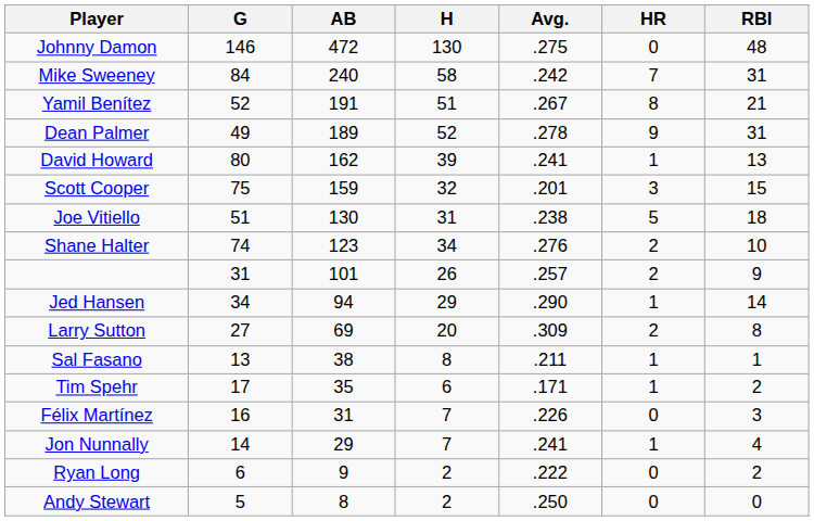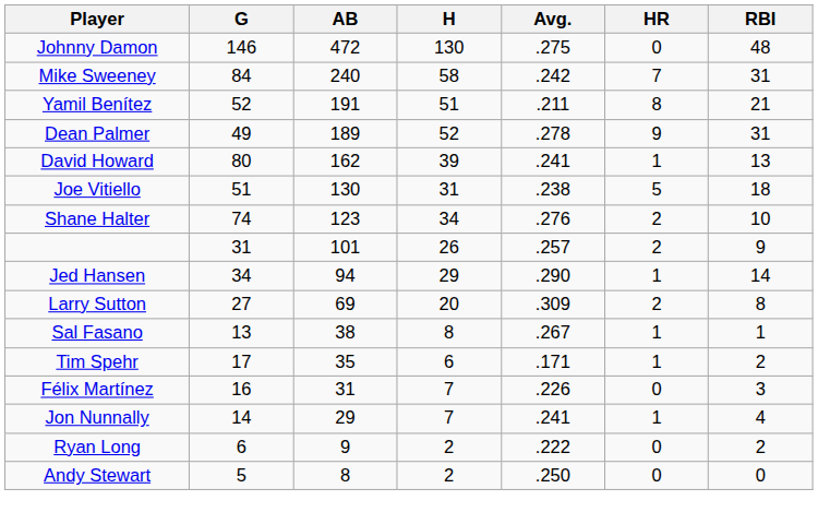Yamil Benítez | Avg.: .267 -> .211
- row: Scott Cooper | 75 | 159 | 32 | .201 | 3 | 15
Sal Fasano | Avg.: .211 -> .267
